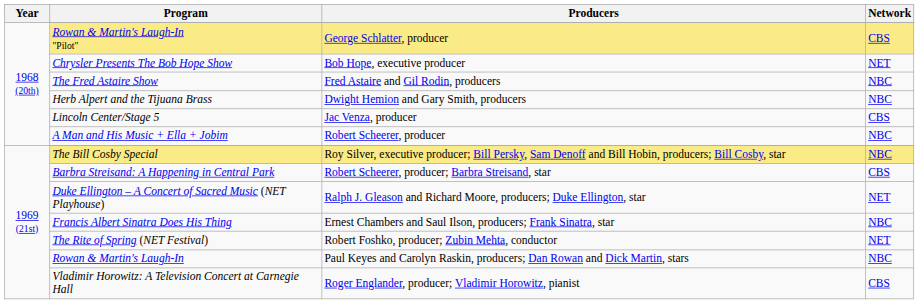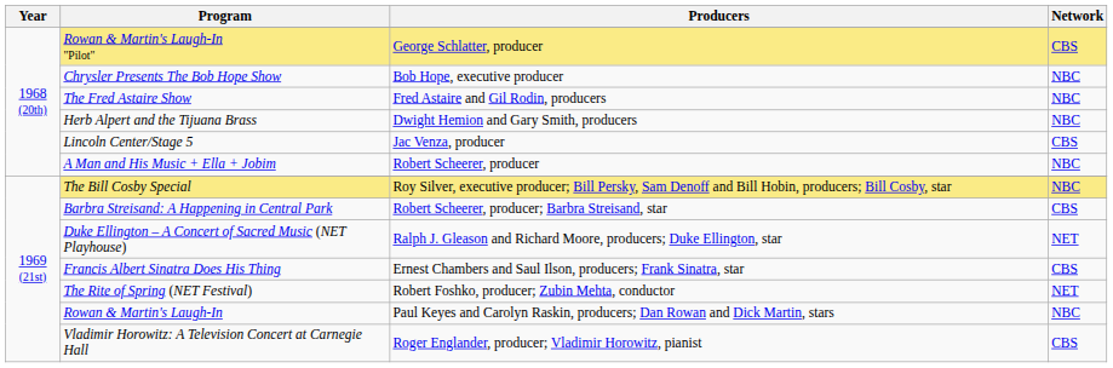Chrysler Presents The Bob Hope Show | Network: NET -> NBC
Francis Albert Sinatra Does His Thing | Network: NBC -> CBS
